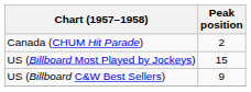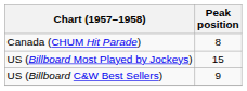Canada (CHUM Hit Parade) | Peak position: 2 -> 8
